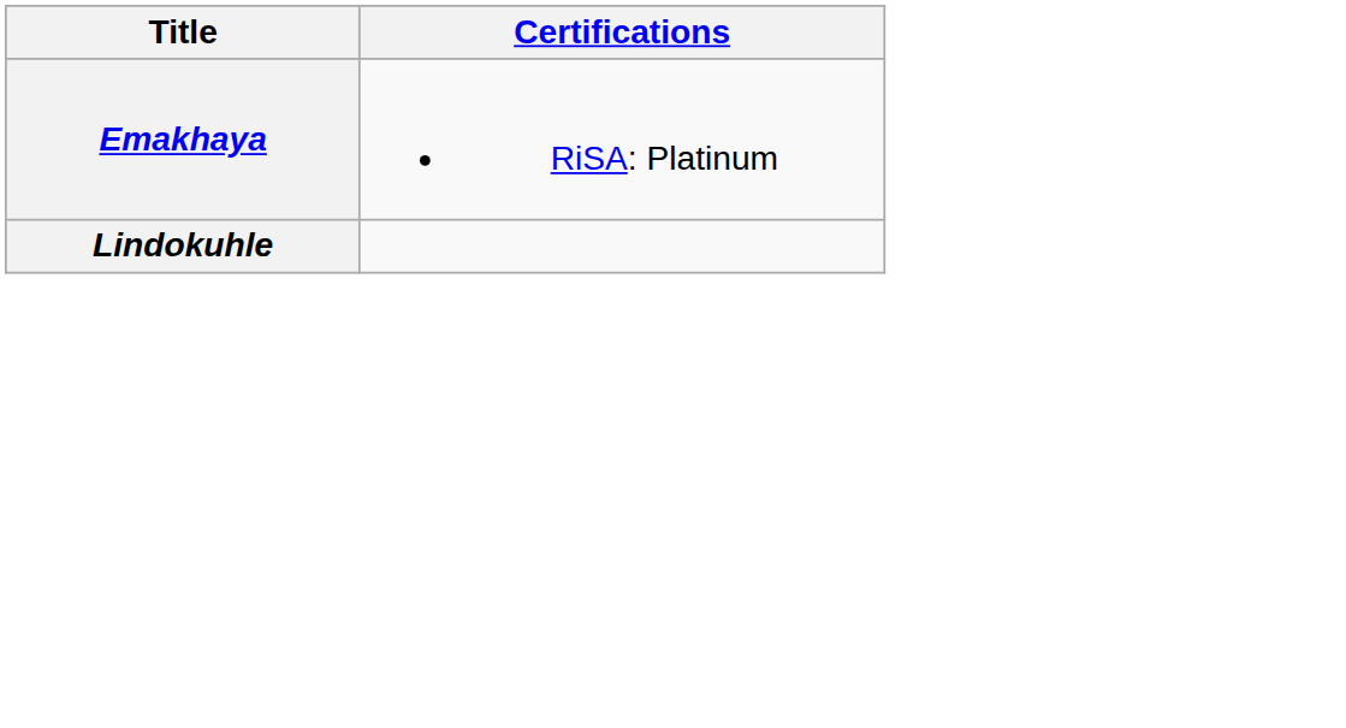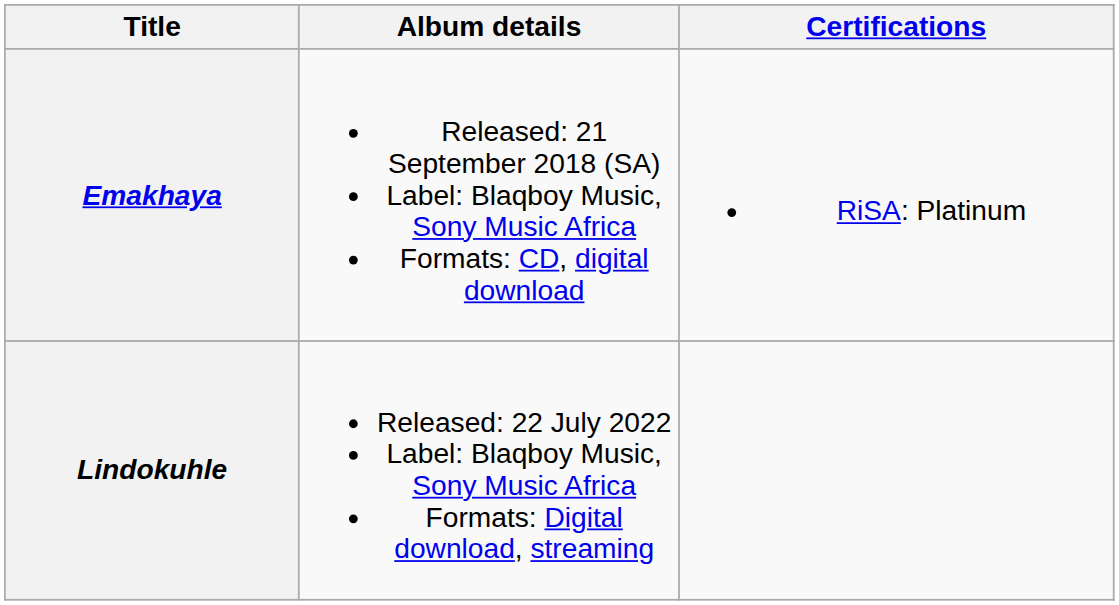+ column: Album details | Released: 21 September 2018 (SA) Label: Blaqboy Music, Sony Music Africa Formats: CD, digital download | Released: 22 July 2022 Label: Blaqboy Music, Sony Music Africa Formats: Digital download, streaming
